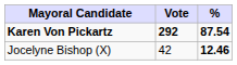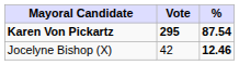Karen Von Pickartz | Vote: 292 -> 295
